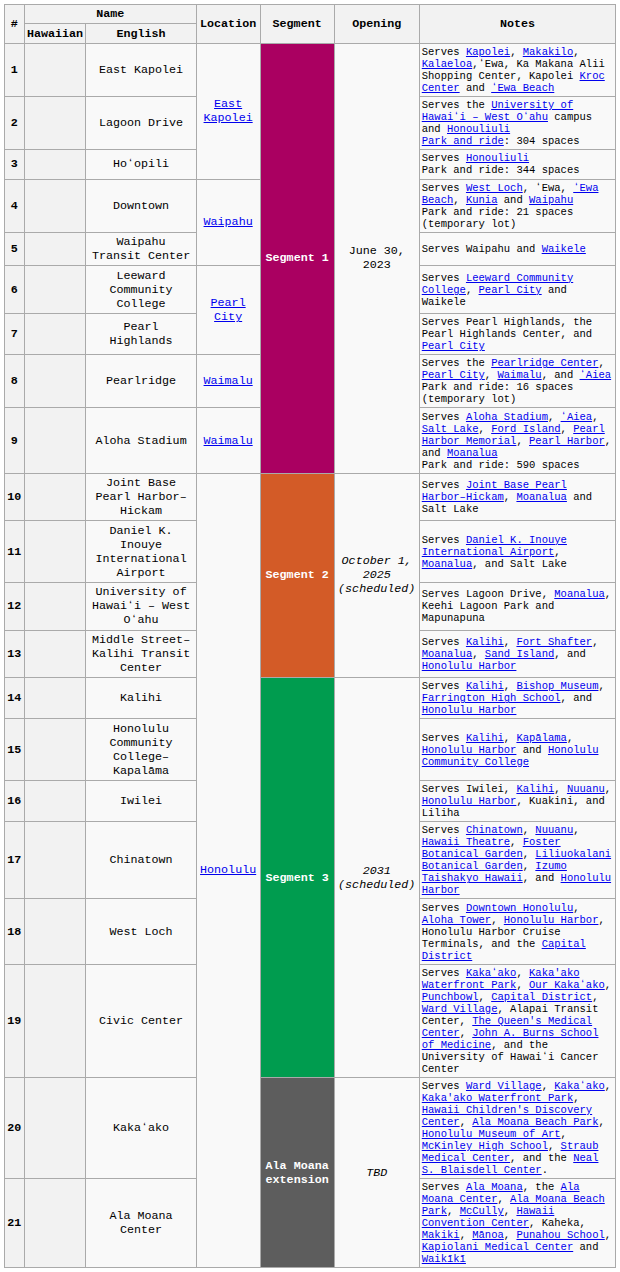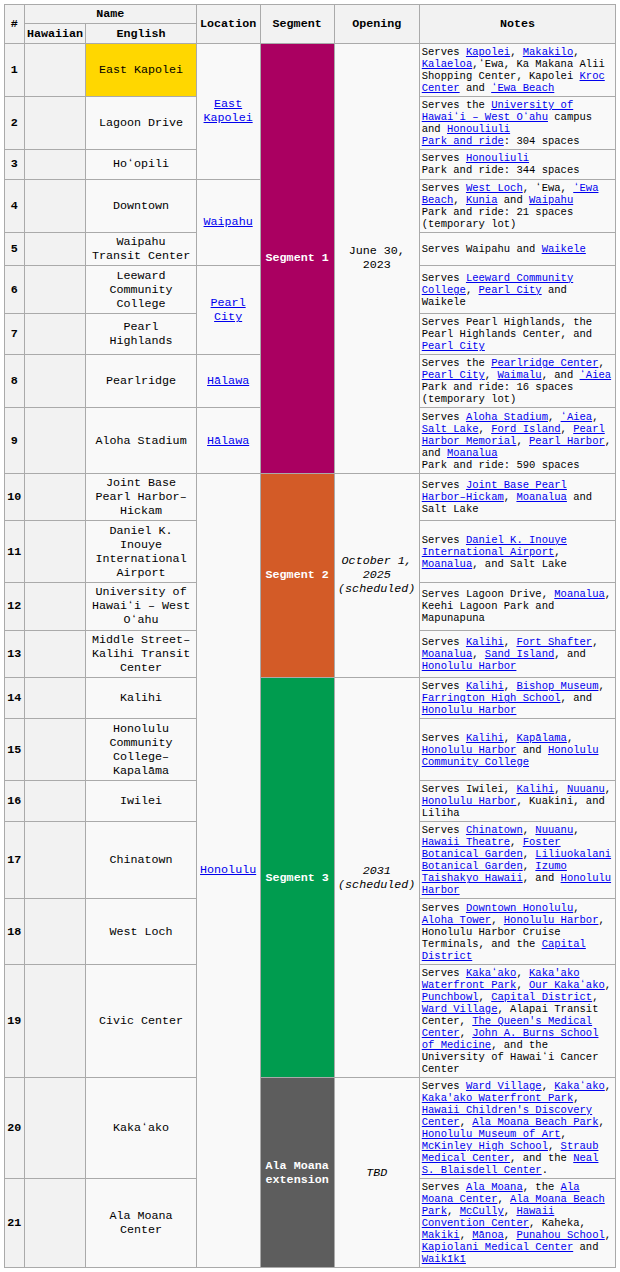1 | Name / English: no background -> gold background
8 | Location: Waimalu -> Hālawa
9 | Location: Waimalu -> Hālawa
